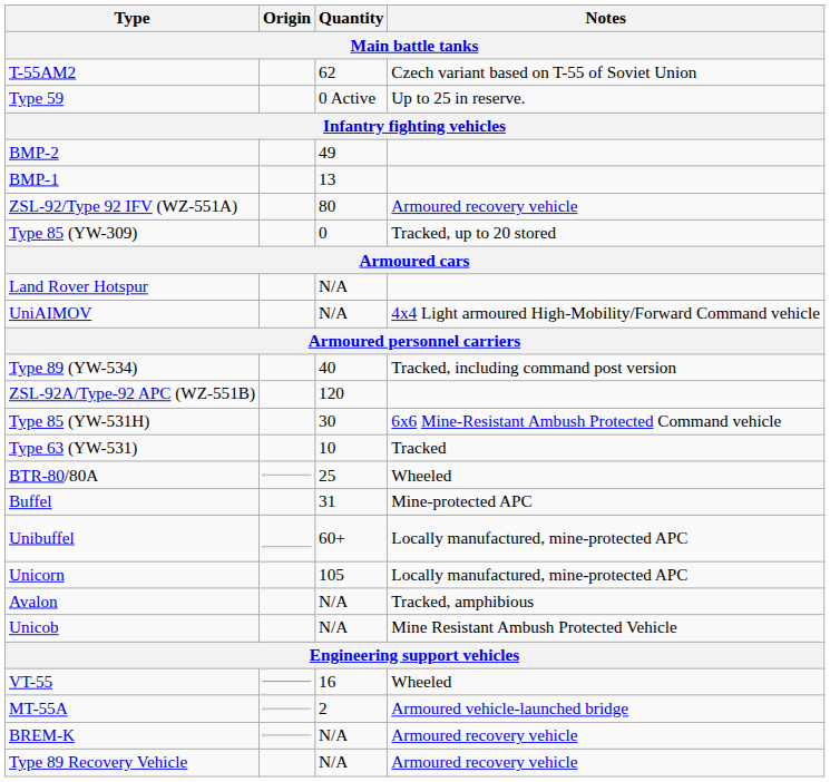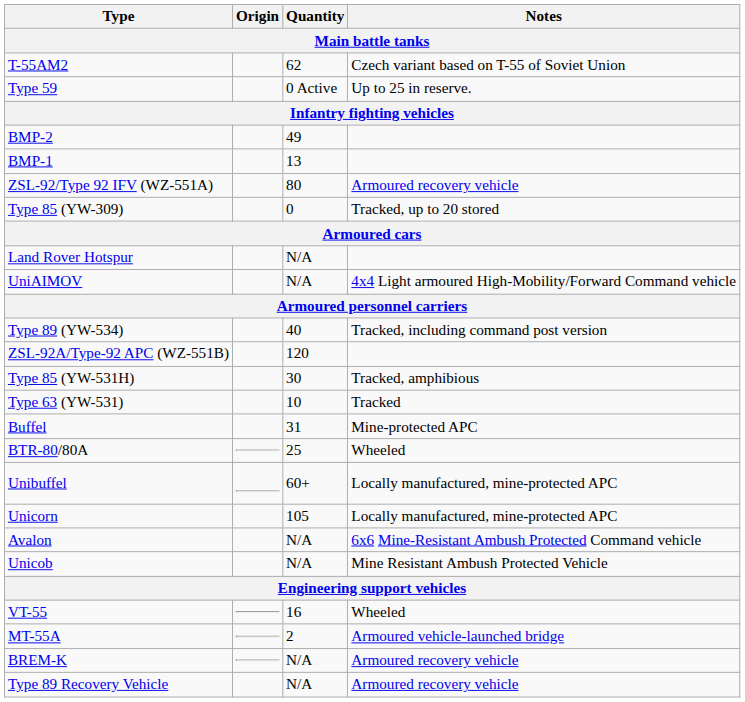Type 85 (YW-531H) | Notes: 6x6 Mine-Resistant Ambush Protected Command vehicle -> Tracked, amphibious
rows swapped: BTR-80/80A <-> Buffel
Avalon | Notes: Tracked, amphibious -> 6x6 Mine-Resistant Ambush Protected Command vehicle
